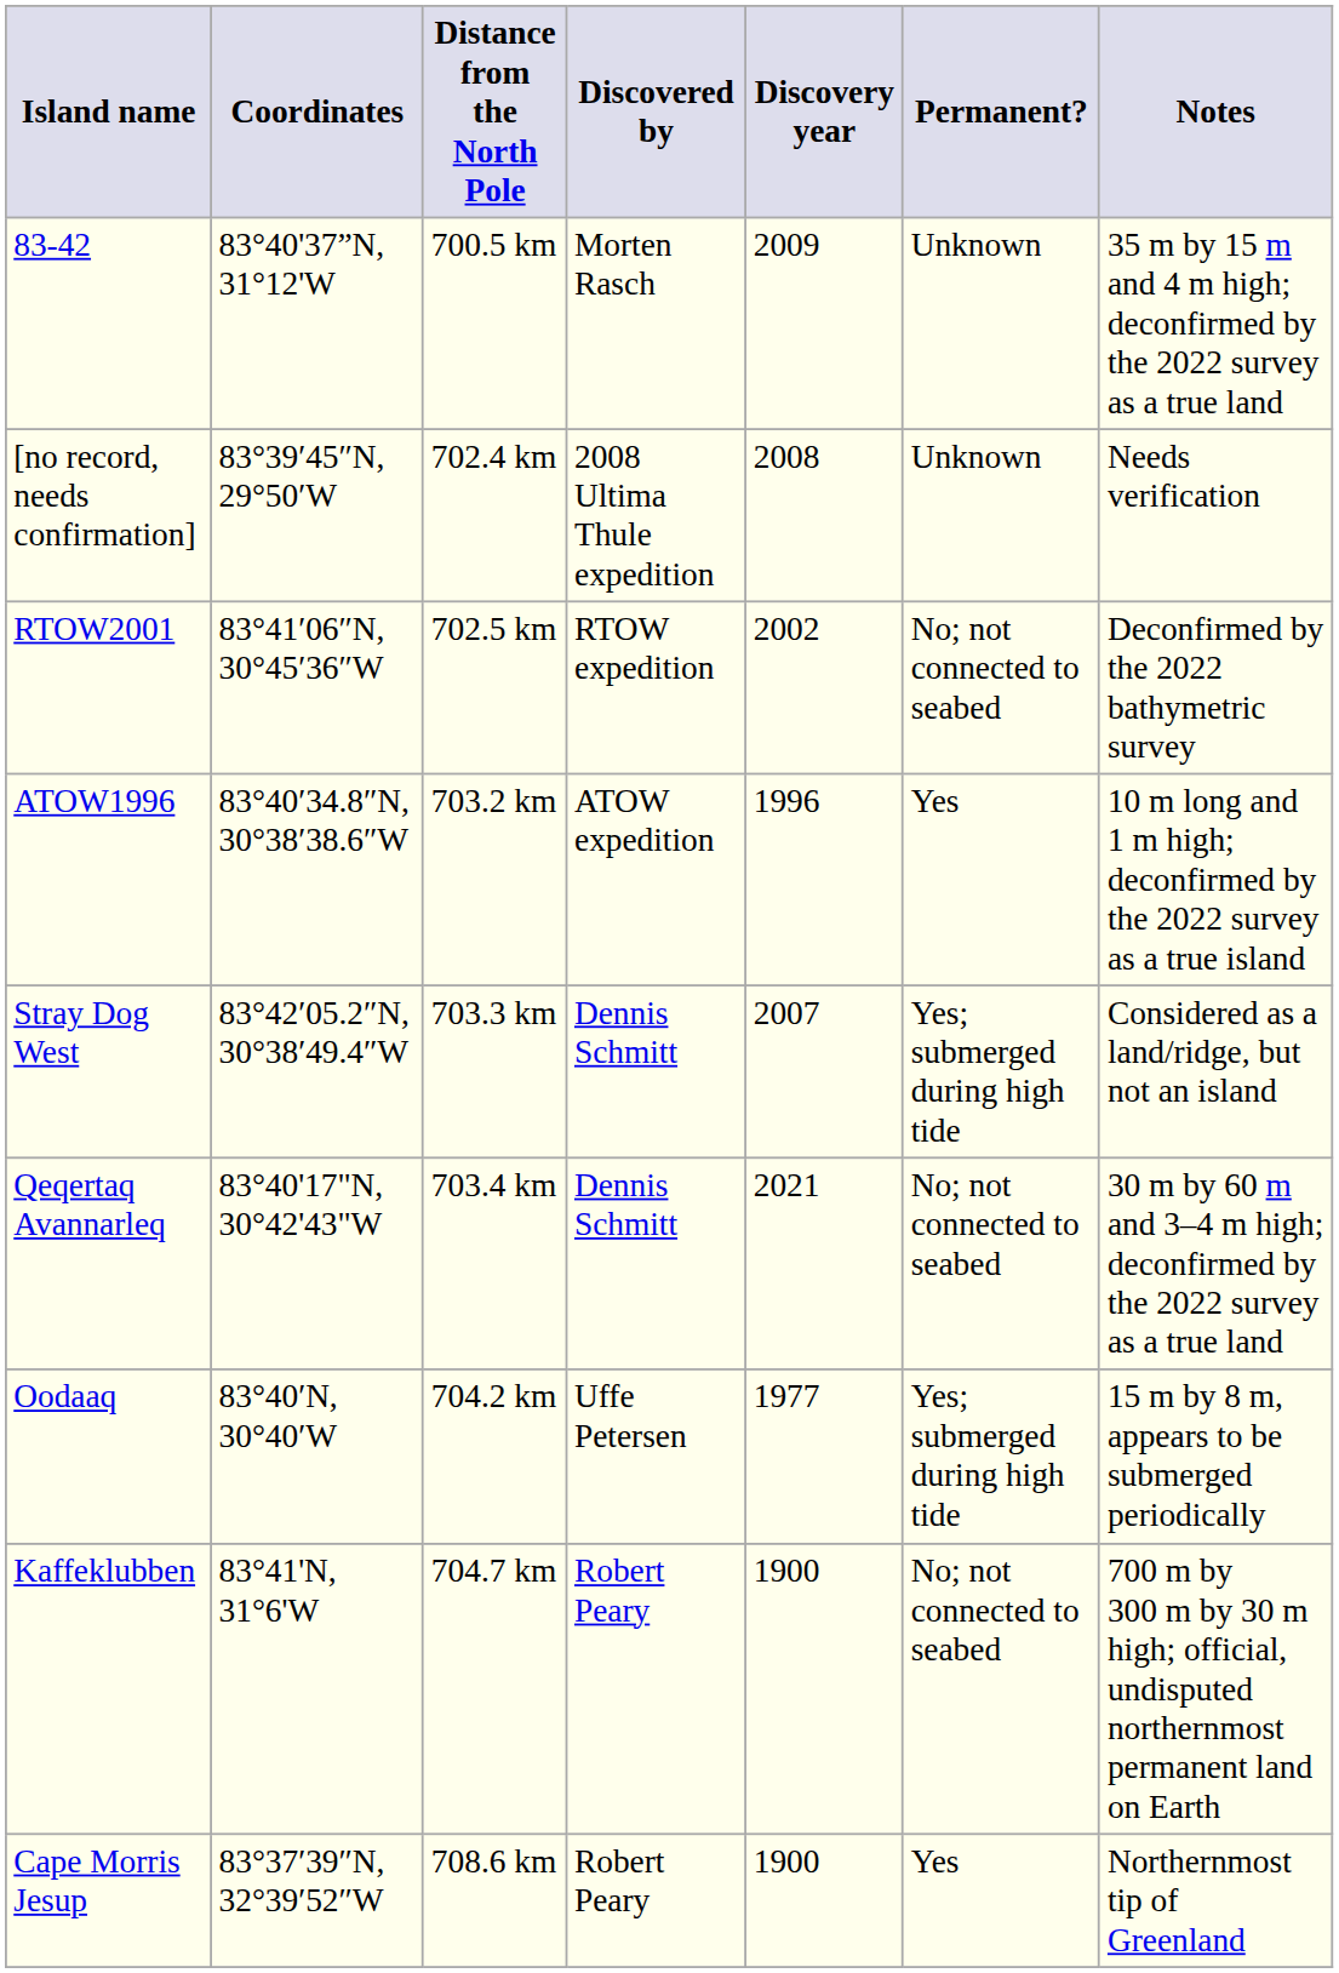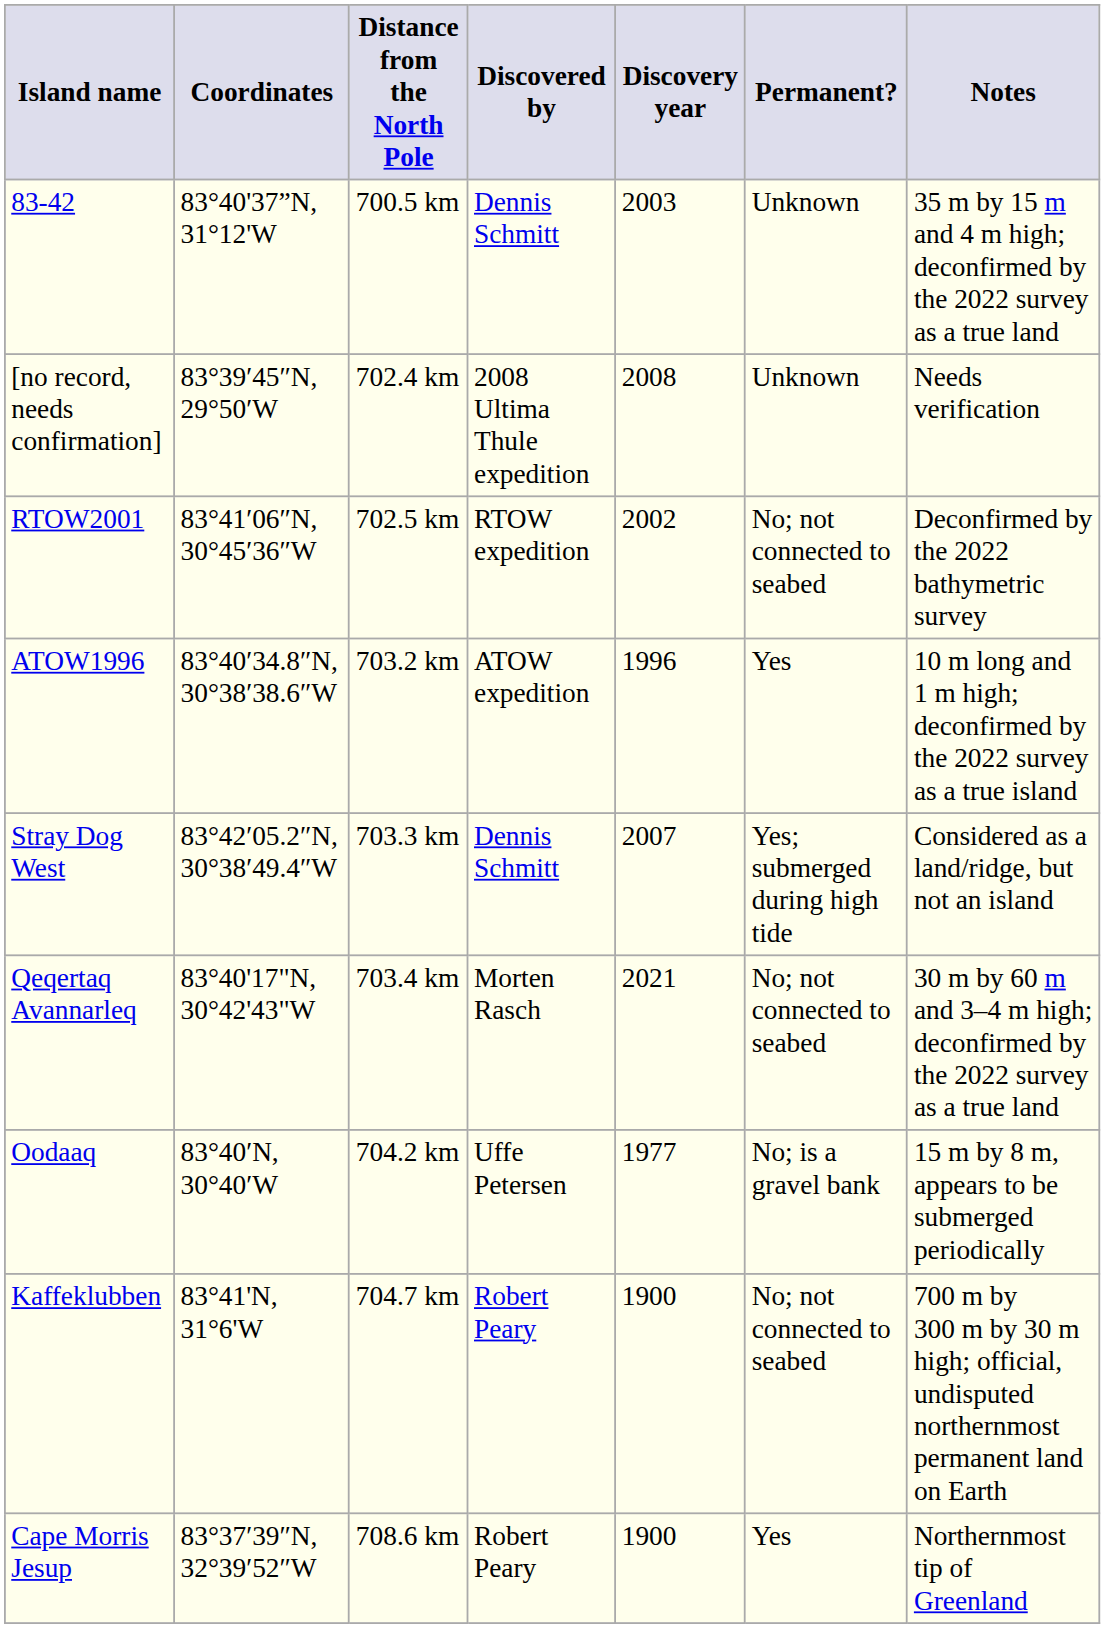83-42 | Discovered by: Morten Rasch -> Dennis Schmitt
83-42 | Discovery year: 2009 -> 2003
Qeqertaq Avannarleq | Discovered by: Dennis Schmitt -> Morten Rasch
Oodaaq | Permanent?: Yes; submerged during high tide -> No; is a gravel bank
